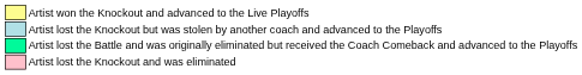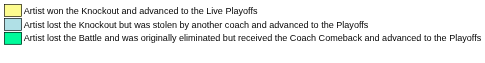- row: Artist lost the Knockout and was eliminated
